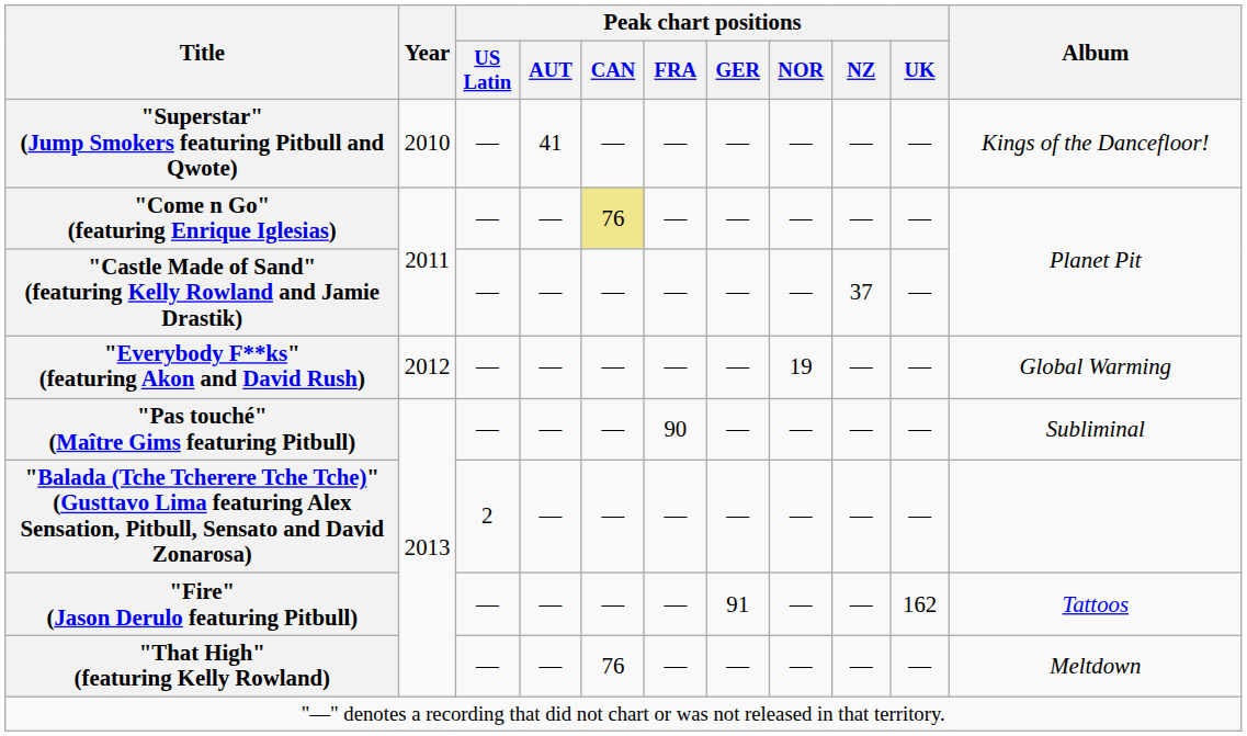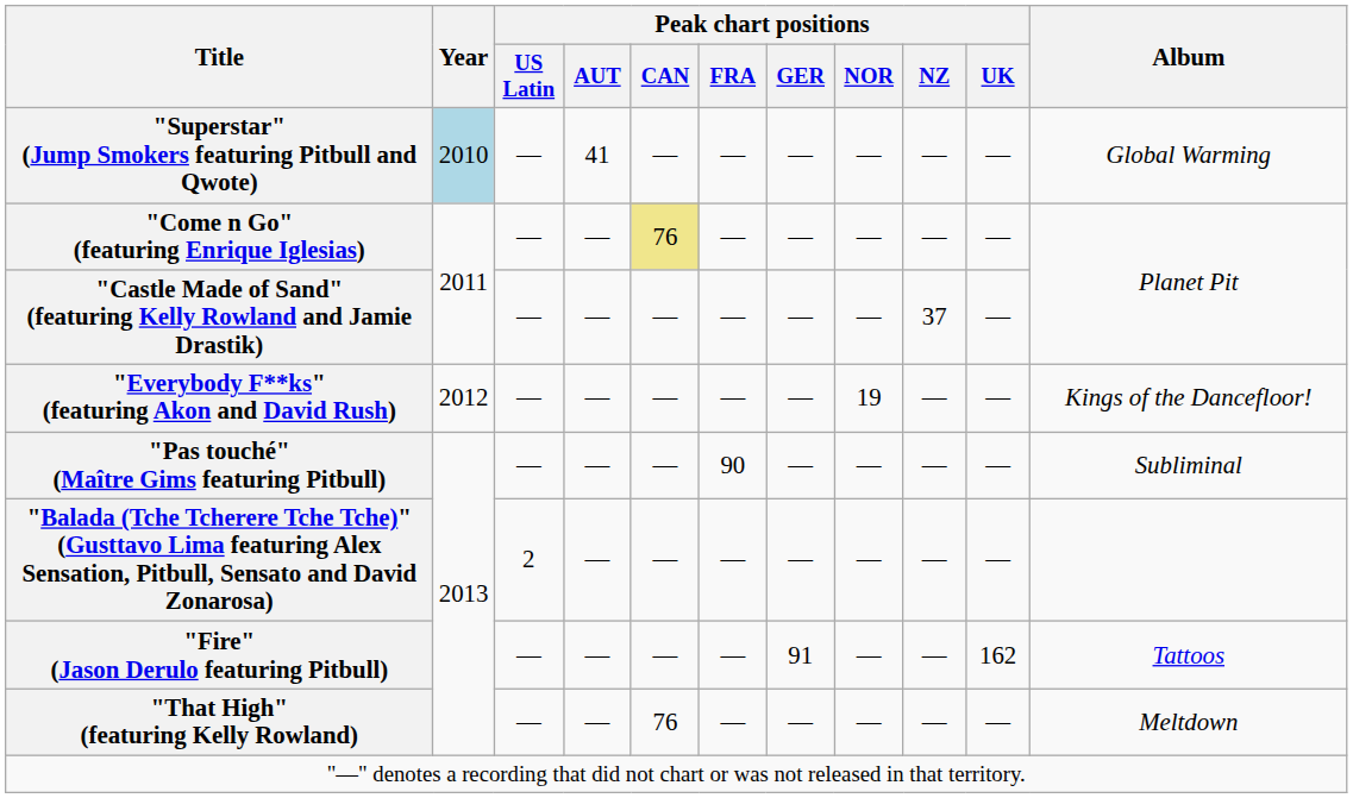"Superstar" (Jump Smokers featuring Pitbull and Qwote) | Year: no background -> lightblue background
"Superstar" (Jump Smokers featuring Pitbull and Qwote) | Album: Kings of the Dancefloor! -> Global Warming
"Everybody F**ks" (featuring Akon and David Rush) | Album: Global Warming -> Kings of the Dancefloor!
